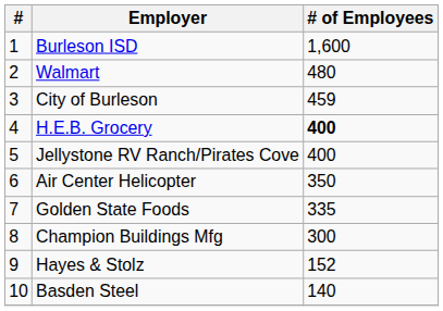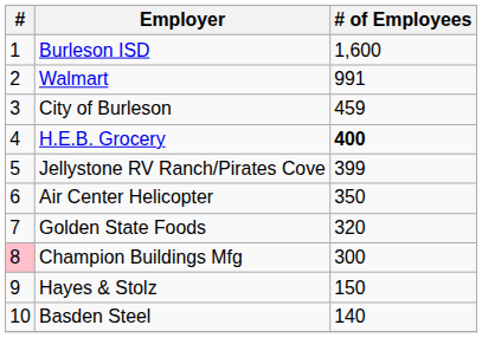Walmart | # of Employees: 480 -> 991
Jellystone RV Ranch/Pirates Cove | # of Employees: 400 -> 399
Golden State Foods | # of Employees: 335 -> 320
Champion Buildings Mfg | #: no background -> pink background
Hayes & Stolz | # of Employees: 152 -> 150
